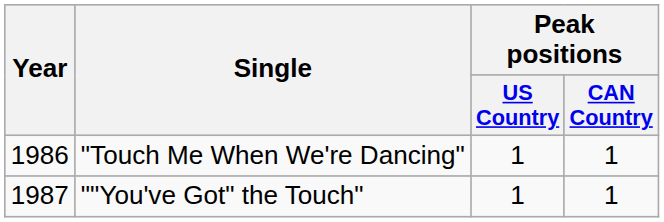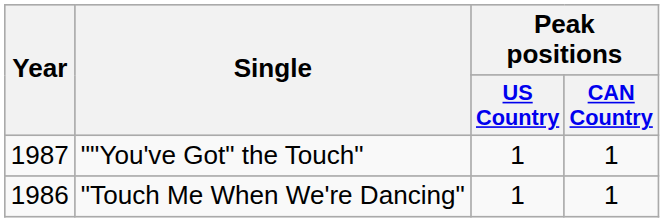rows swapped: "Touch Me When We're Dancing" <-> ""You've Got" the Touch"
